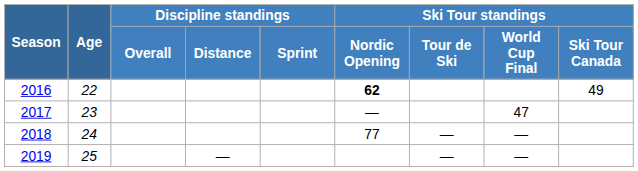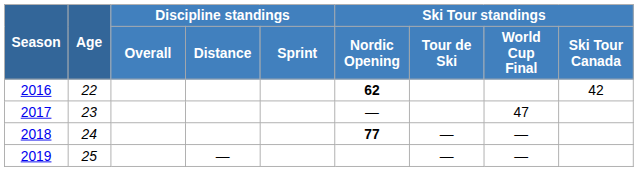2016 | Ski Tour standings / Ski Tour Canada: 49 -> 42
2018 | Ski Tour standings / Nordic Opening: normal -> bold
